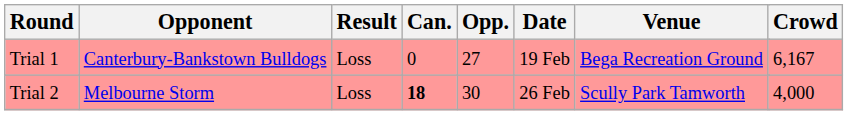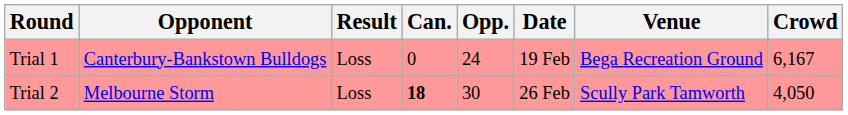Trial 1 | Opp.: 27 -> 24
Trial 2 | Crowd: 4,000 -> 4,050
